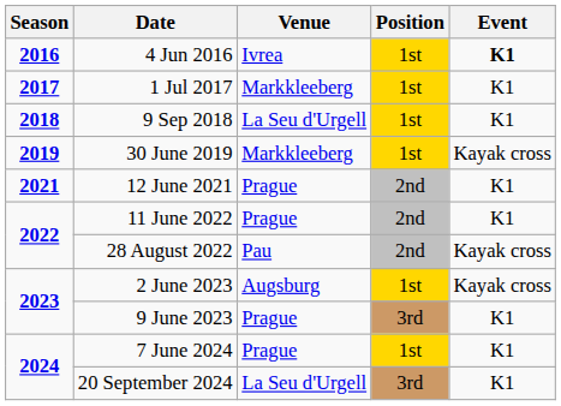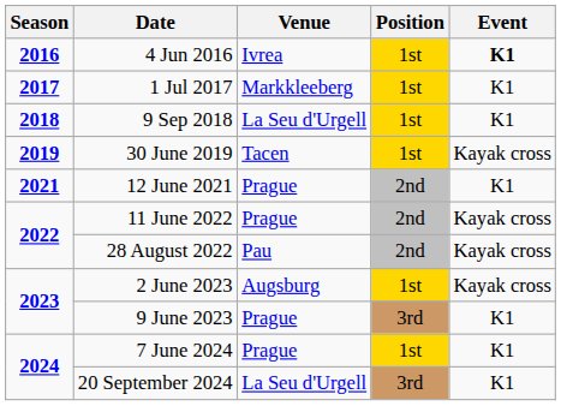30 June 2019 | Venue: Markkleeberg -> Tacen
11 June 2022 | Event: K1 -> Kayak cross
